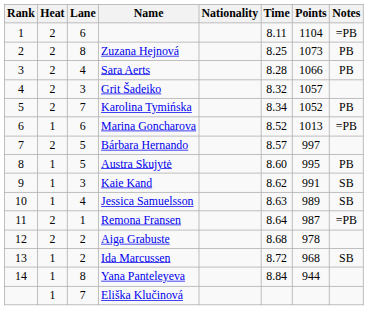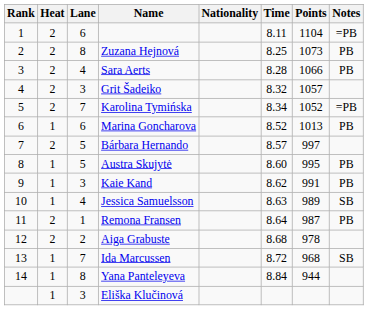Karolina Tymińska | Notes: PB -> =PB
Marina Goncharova | Notes: =PB -> PB
Kaie Kand | Notes: SB -> PB
Remona Fransen | Notes: =PB -> PB
Ida Marcussen | Lane: 2 -> 7
Eliška Klučinová | Lane: 7 -> 3
